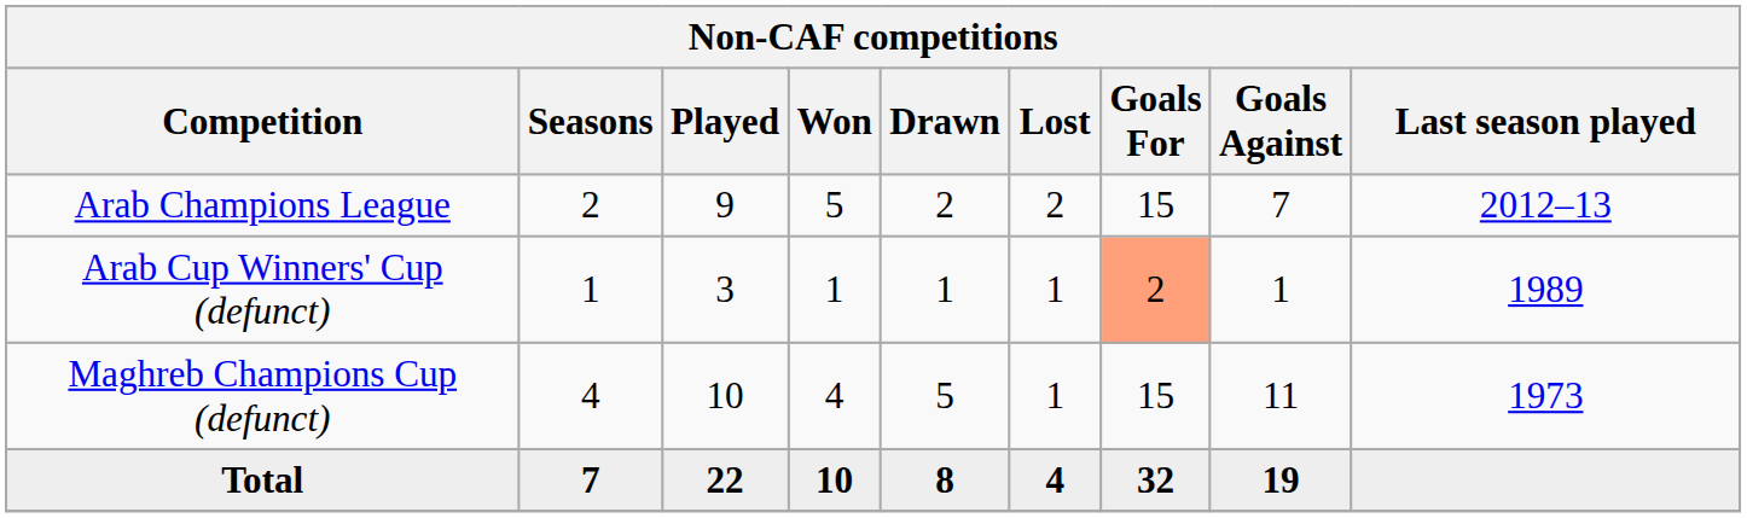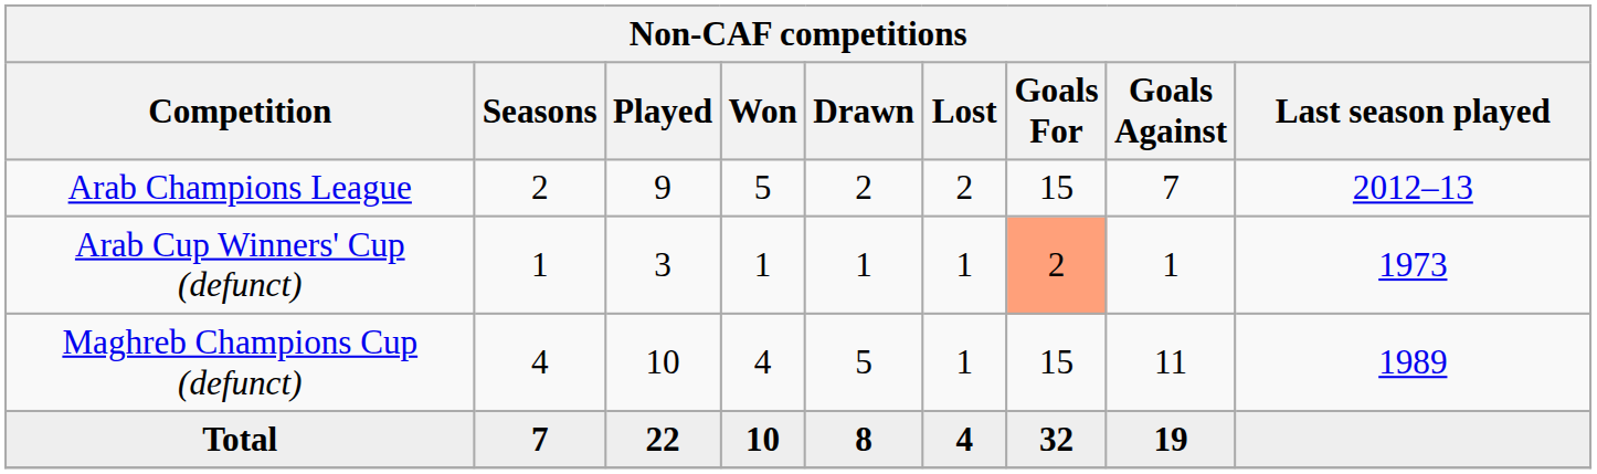Arab Cup Winners' Cup (defunct) | Last season played: 1989 -> 1973
Maghreb Champions Cup (defunct) | Last season played: 1973 -> 1989
